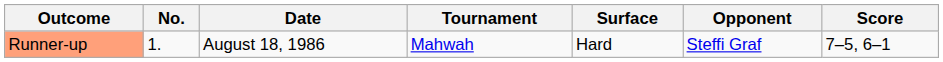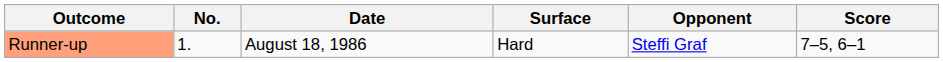- column: Tournament | Mahwah
